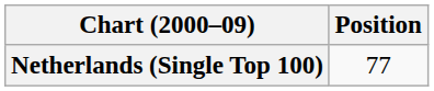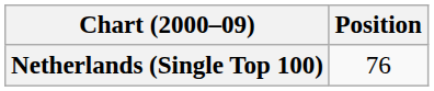Netherlands (Single Top 100) | Position: 77 -> 76
